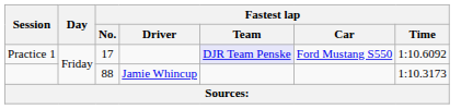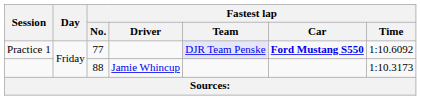Practice 1 | Fastest lap / No.: 17 -> 77
Practice 1 | Fastest lap / Car: normal -> bold
